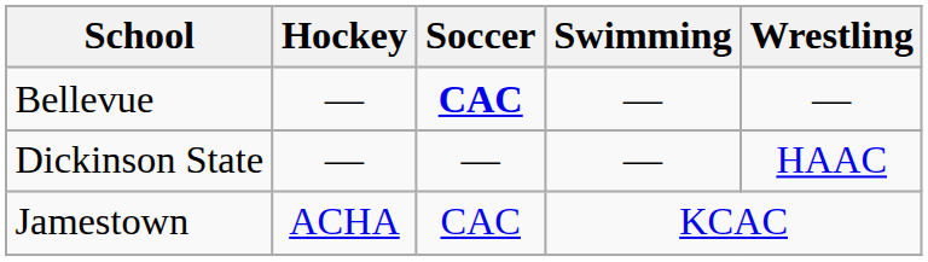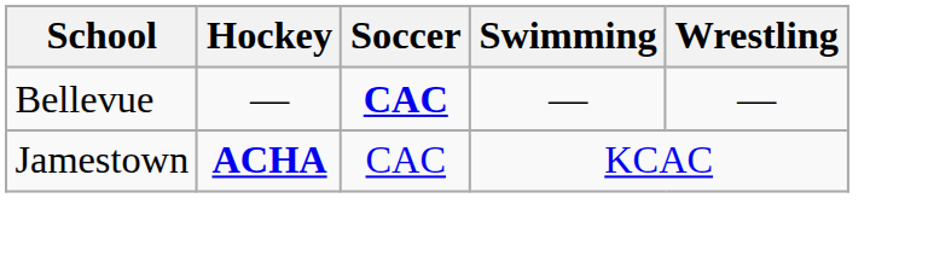- row: Dickinson State | — | — | — | HAAC
Jamestown | Hockey: normal -> bold
